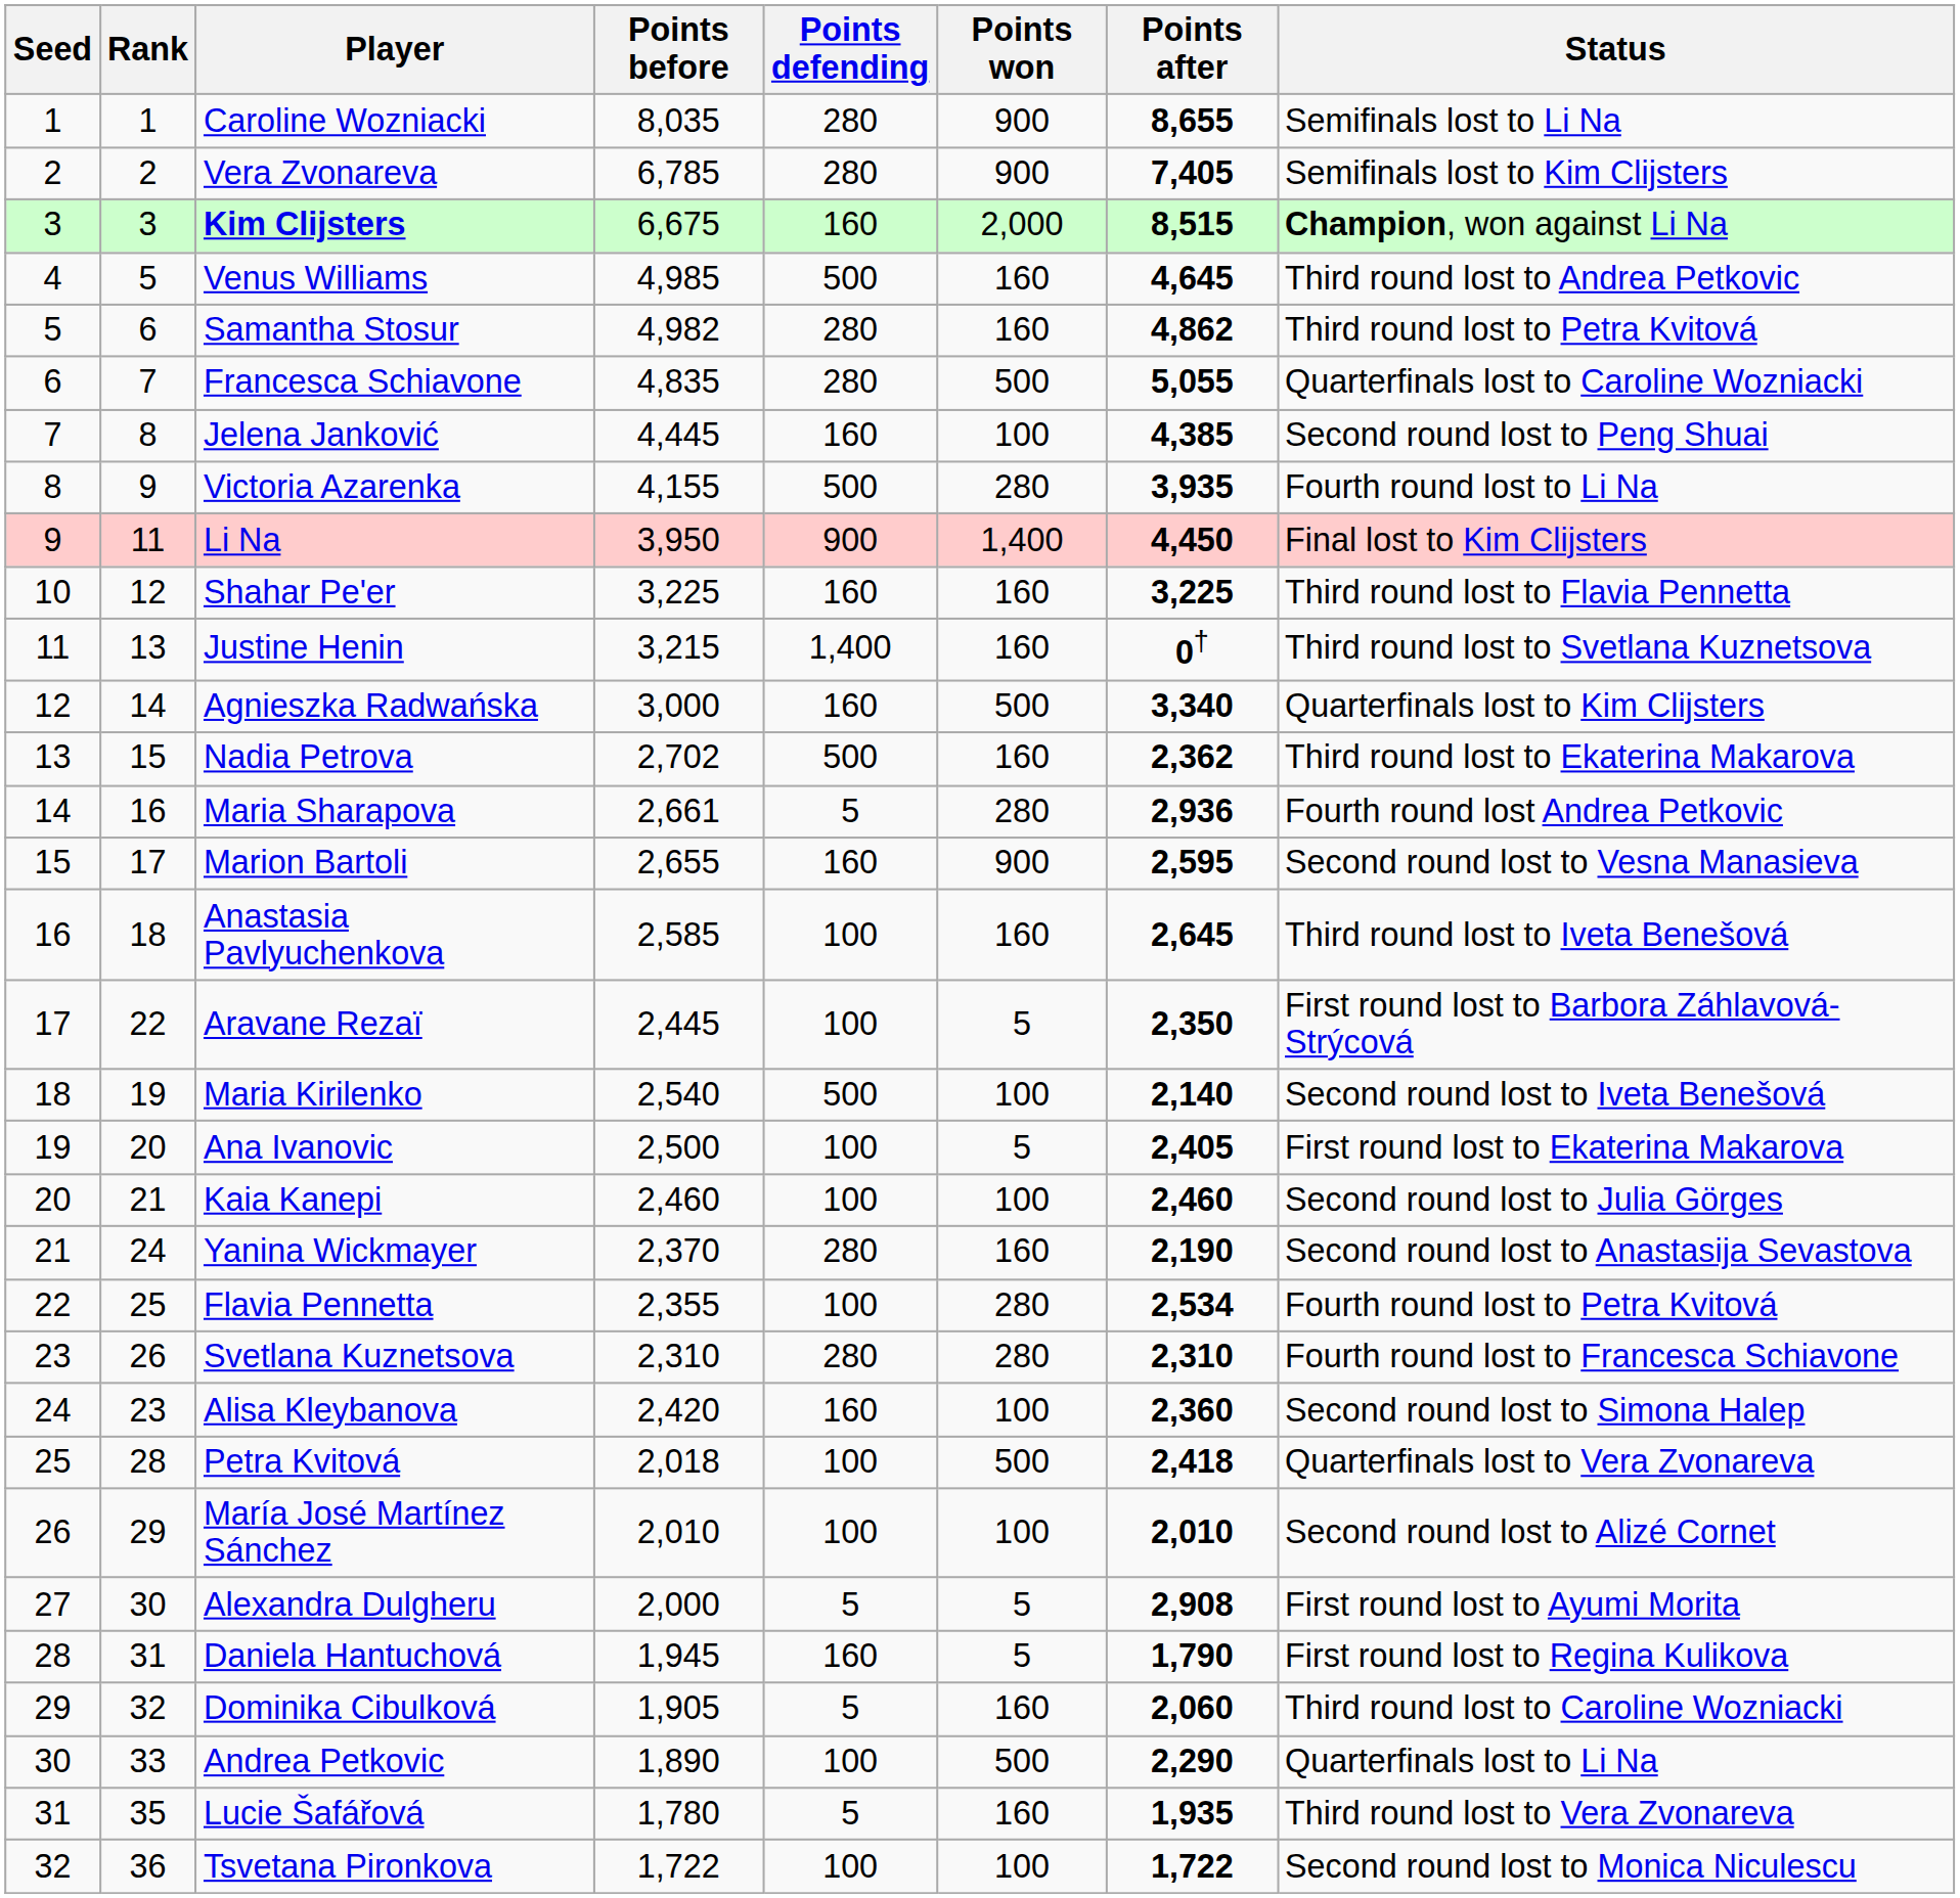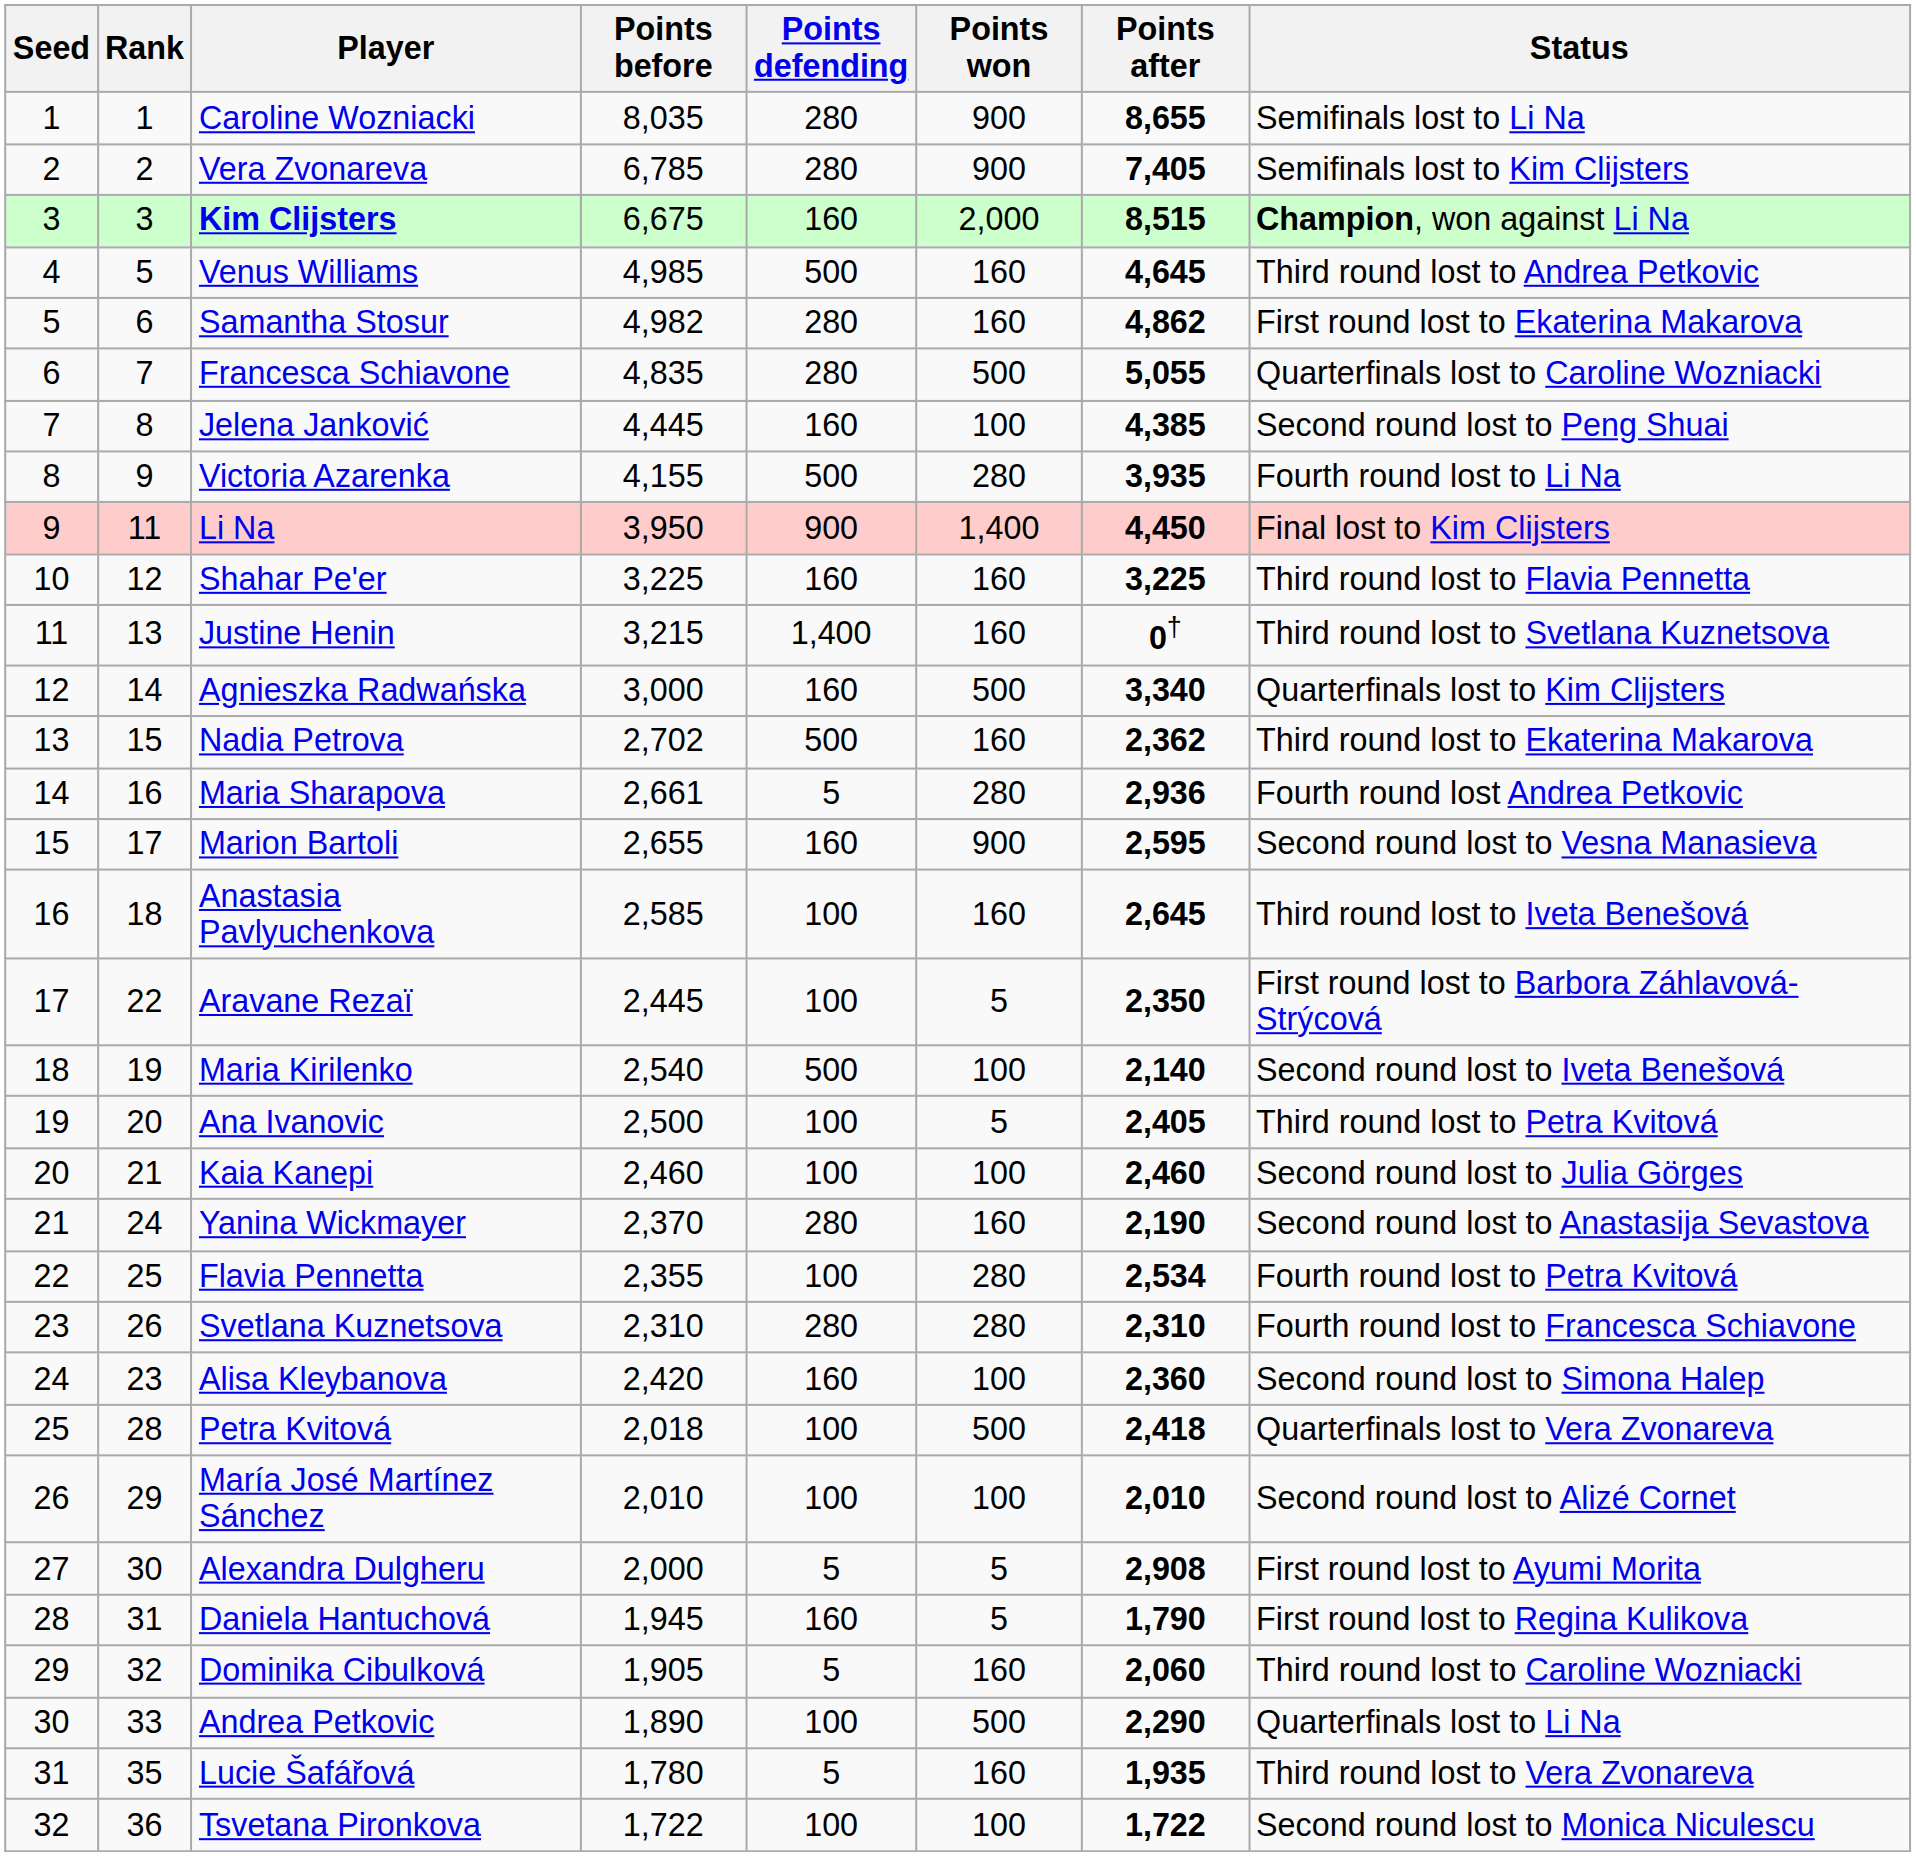Samantha Stosur | Status: Third round lost to Petra Kvitová -> First round lost to Ekaterina Makarova
Ana Ivanovic | Status: First round lost to Ekaterina Makarova -> Third round lost to Petra Kvitová
